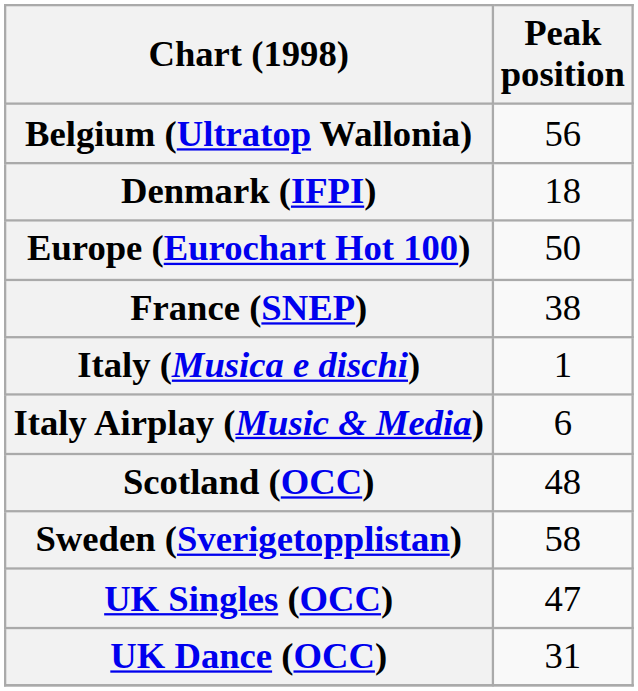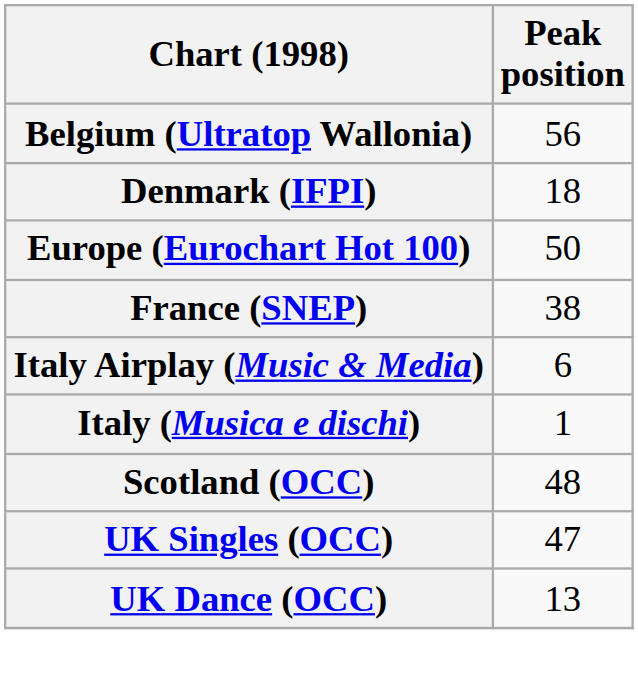rows swapped: Italy (Musica e dischi) <-> Italy Airplay (Music & Media)
- row: Sweden (Sverigetopplistan) | 58
UK Dance (OCC) | Peak position: 31 -> 13
